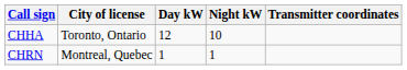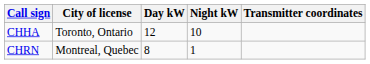CHRN | Day kW: 1 -> 8
